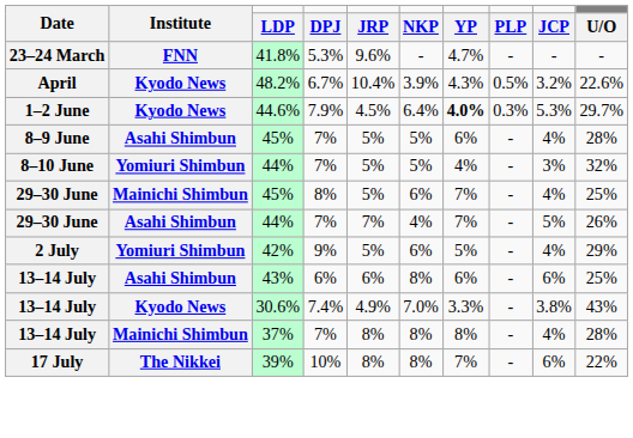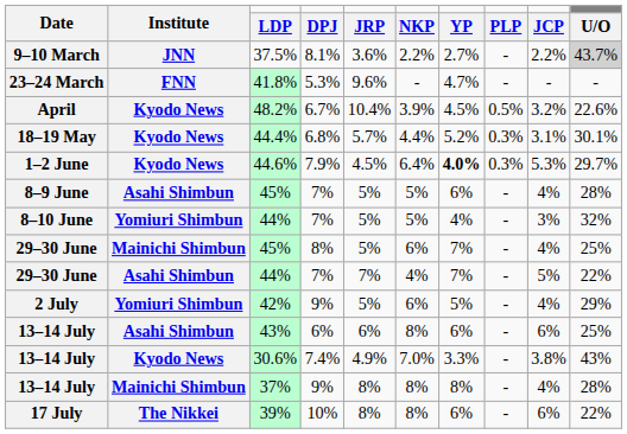+ row: 9–10 March | JNN | 37.5% | 8.1% | 3.6% | 2.2% | 2.7% | - | 2.2% | 43.7%
48.2% | YP: 4.3% -> 4.5%
+ row: 18–19 May | Kyodo News | 44.4% | 6.8% | 5.7% | 4.4% | 5.2% | 0.3% | 3.1% | 30.1%
29–30 June / 44% | U/O: 26% -> 22%
37% | DPJ: 7% -> 9%
39% | YP: 7% -> 6%
